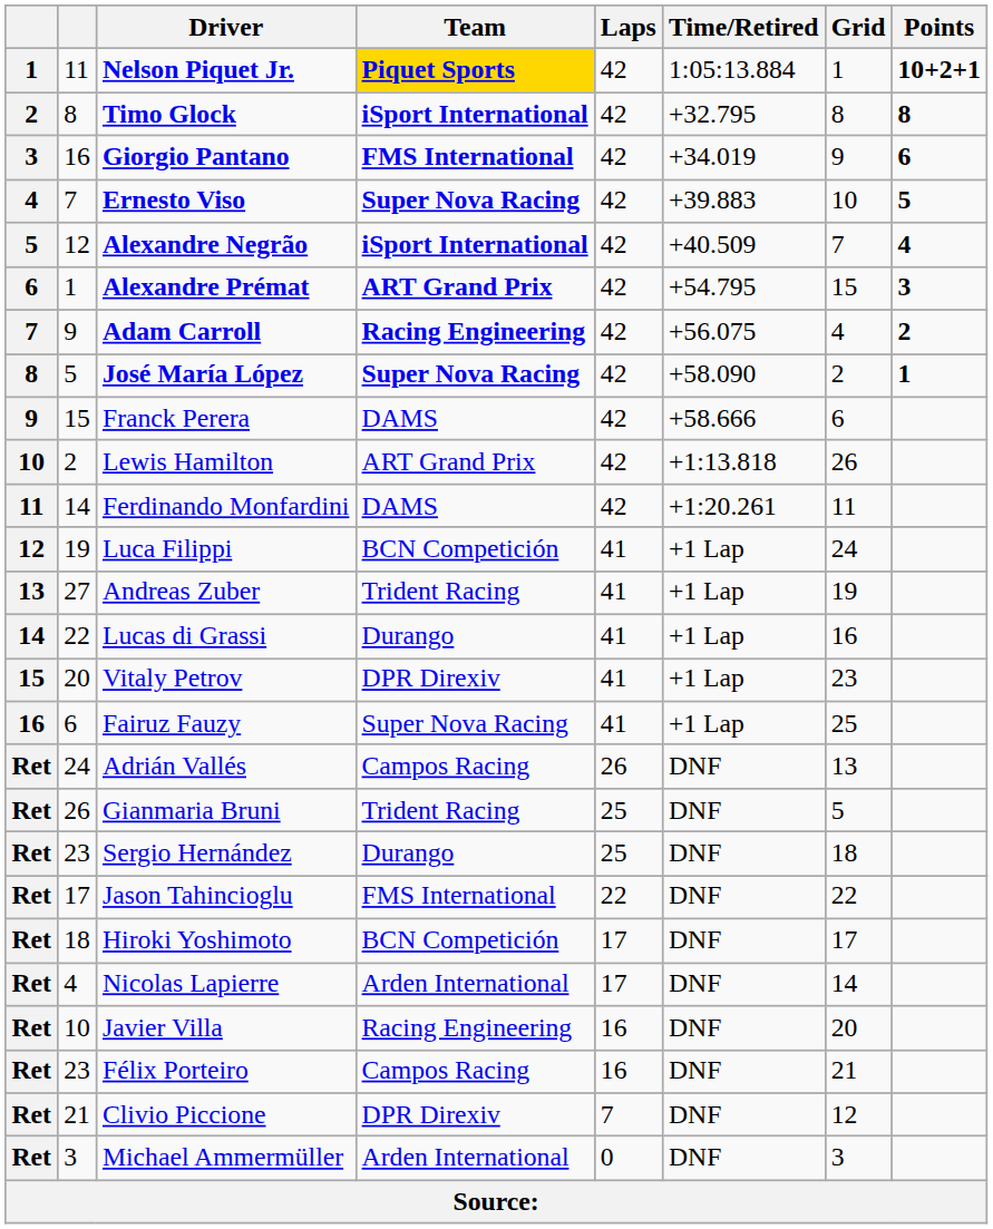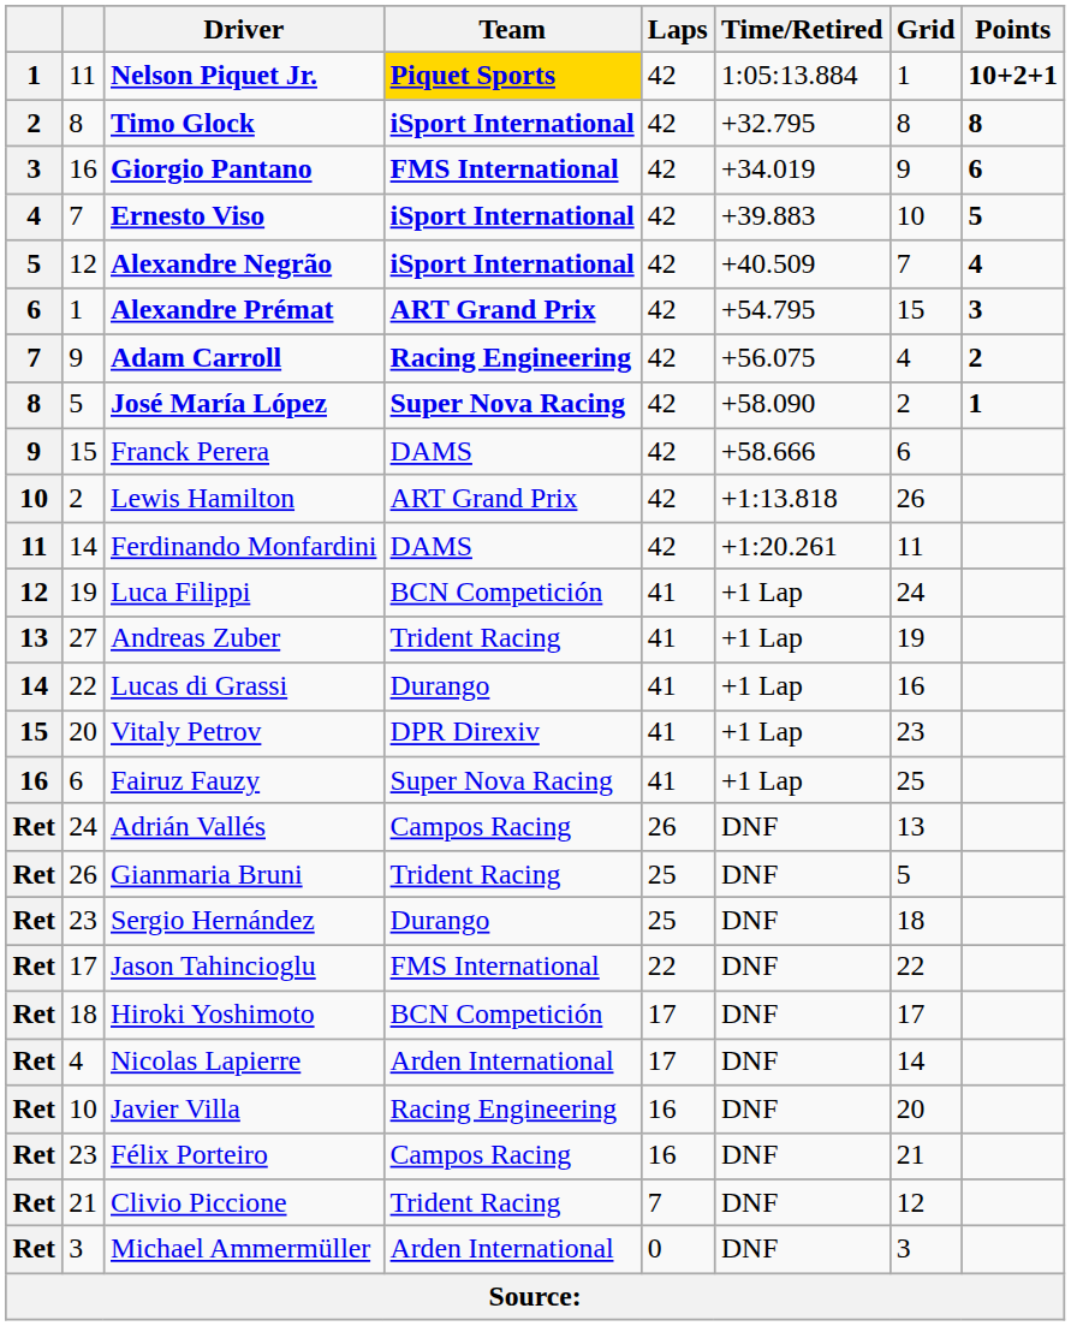Ernesto Viso | Team: Super Nova Racing -> iSport International
Clivio Piccione | Team: DPR Direxiv -> Trident Racing
